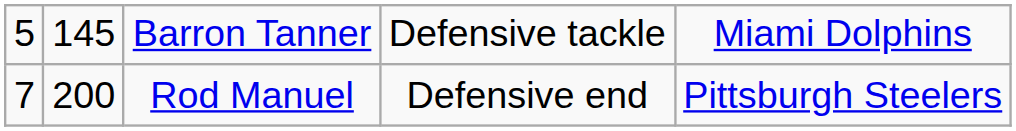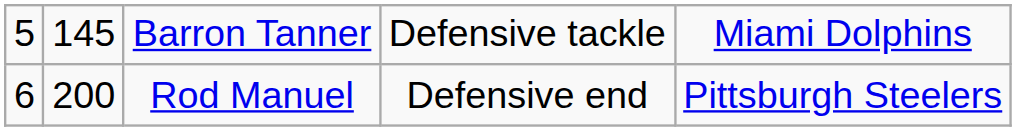Rod Manuel | column 1: 7 -> 6
